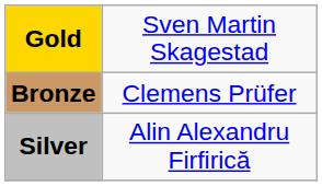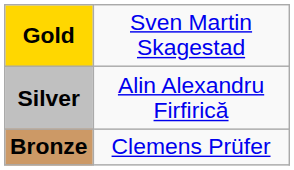rows swapped: Silver <-> Bronze
